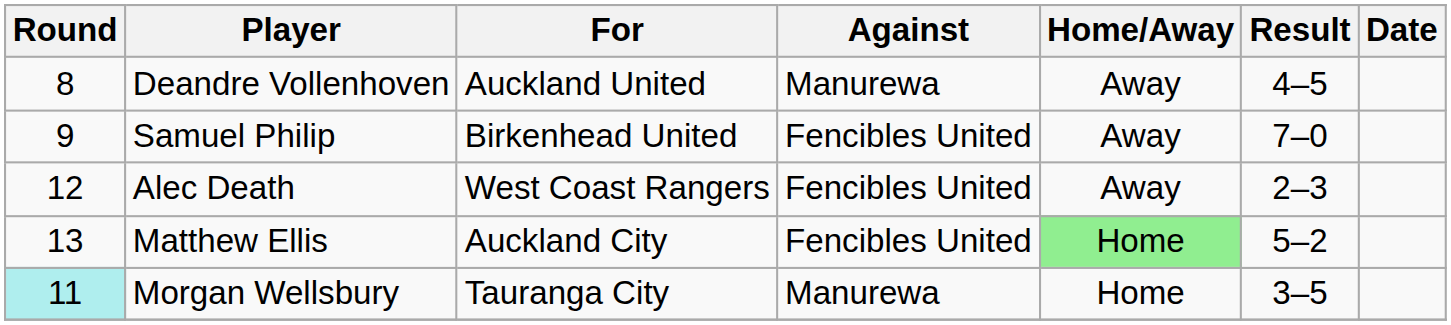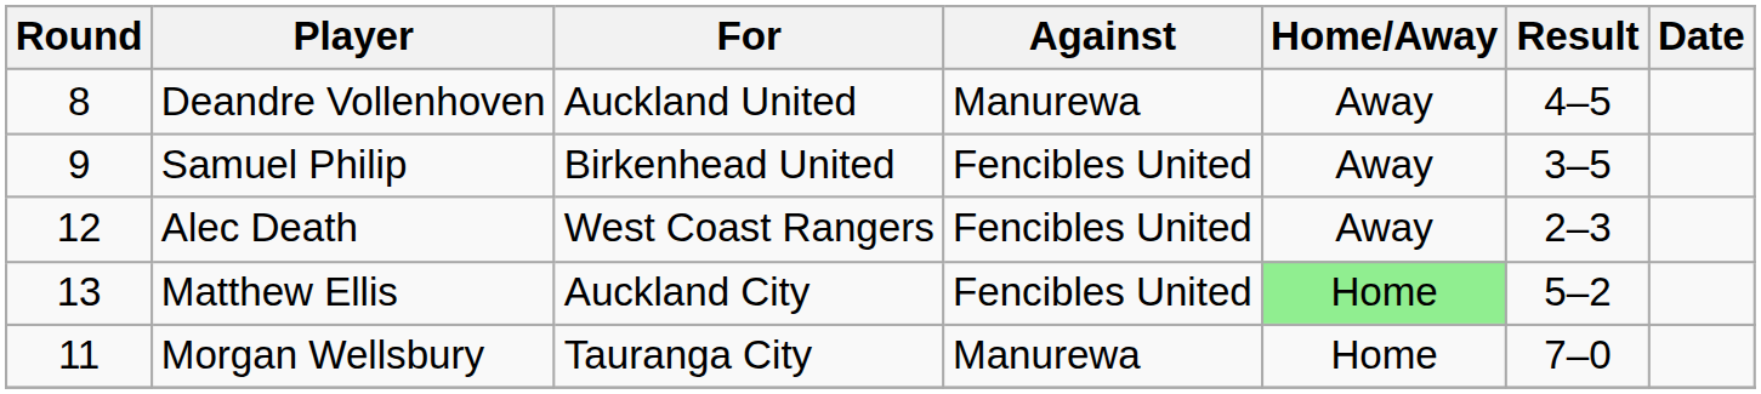Samuel Philip | Result: 7–0 -> 3–5
Morgan Wellsbury | Round: paleturquoise background -> no background
Morgan Wellsbury | Result: 3–5 -> 7–0
